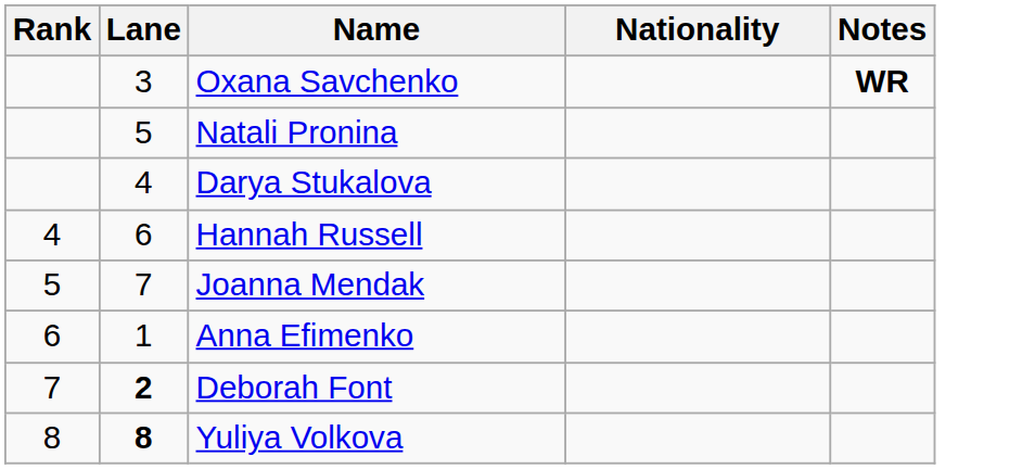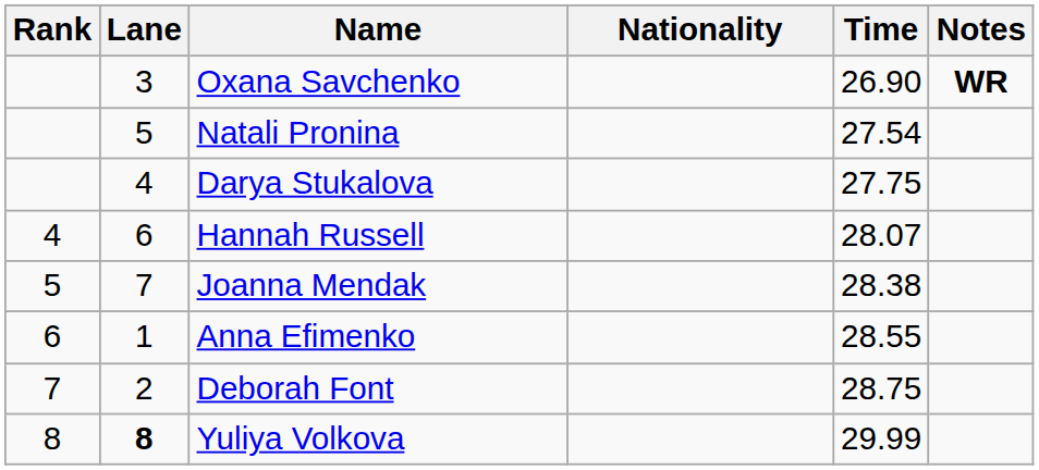+ column: Time | 26.90 | 27.54 | 27.75 | 28.07 | 28.38 | 28.55 | 28.75 | 29.99
Deborah Font | Lane: bold -> normal
